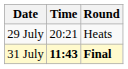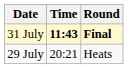rows swapped: 29 July <-> 31 July
